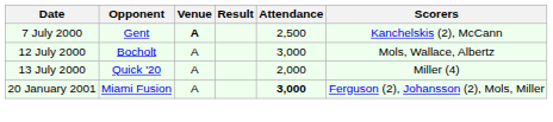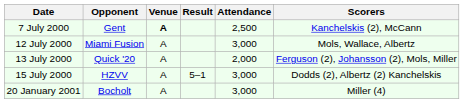12 July 2000 | Opponent: Bocholt -> Miami Fusion
13 July 2000 | Scorers: Miller (4) -> Ferguson (2), Johansson (2), Mols, Miller
+ row: 15 July 2000 | HZVV | A | 5–1 | 3,000 | Dodds (2), Albertz (2) Kanchelskis
20 January 2001 | Opponent: Miami Fusion -> Bocholt
20 January 2001 | Attendance: bold -> normal
20 January 2001 | Scorers: Ferguson (2), Johansson (2), Mols, Miller -> Miller (4)
